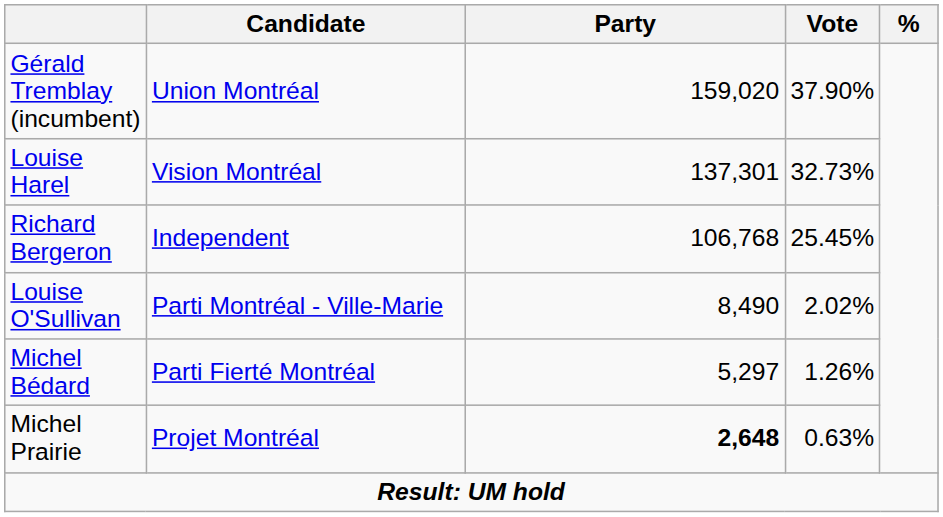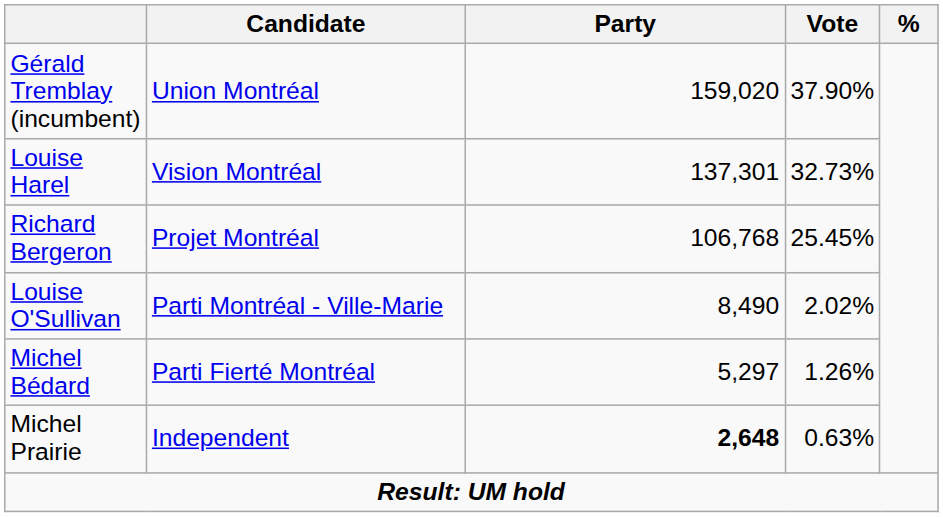Richard Bergeron | Candidate: Independent -> Projet Montréal
Michel Prairie | Candidate: Projet Montréal -> Independent
